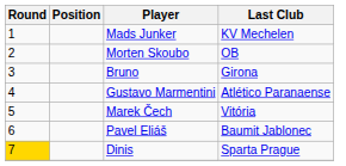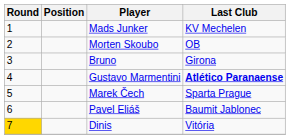Gustavo Marmentini | Last Club: normal -> bold
Marek Čech | Last Club: Vitória -> Sparta Prague
Dinis | Last Club: Sparta Prague -> Vitória
